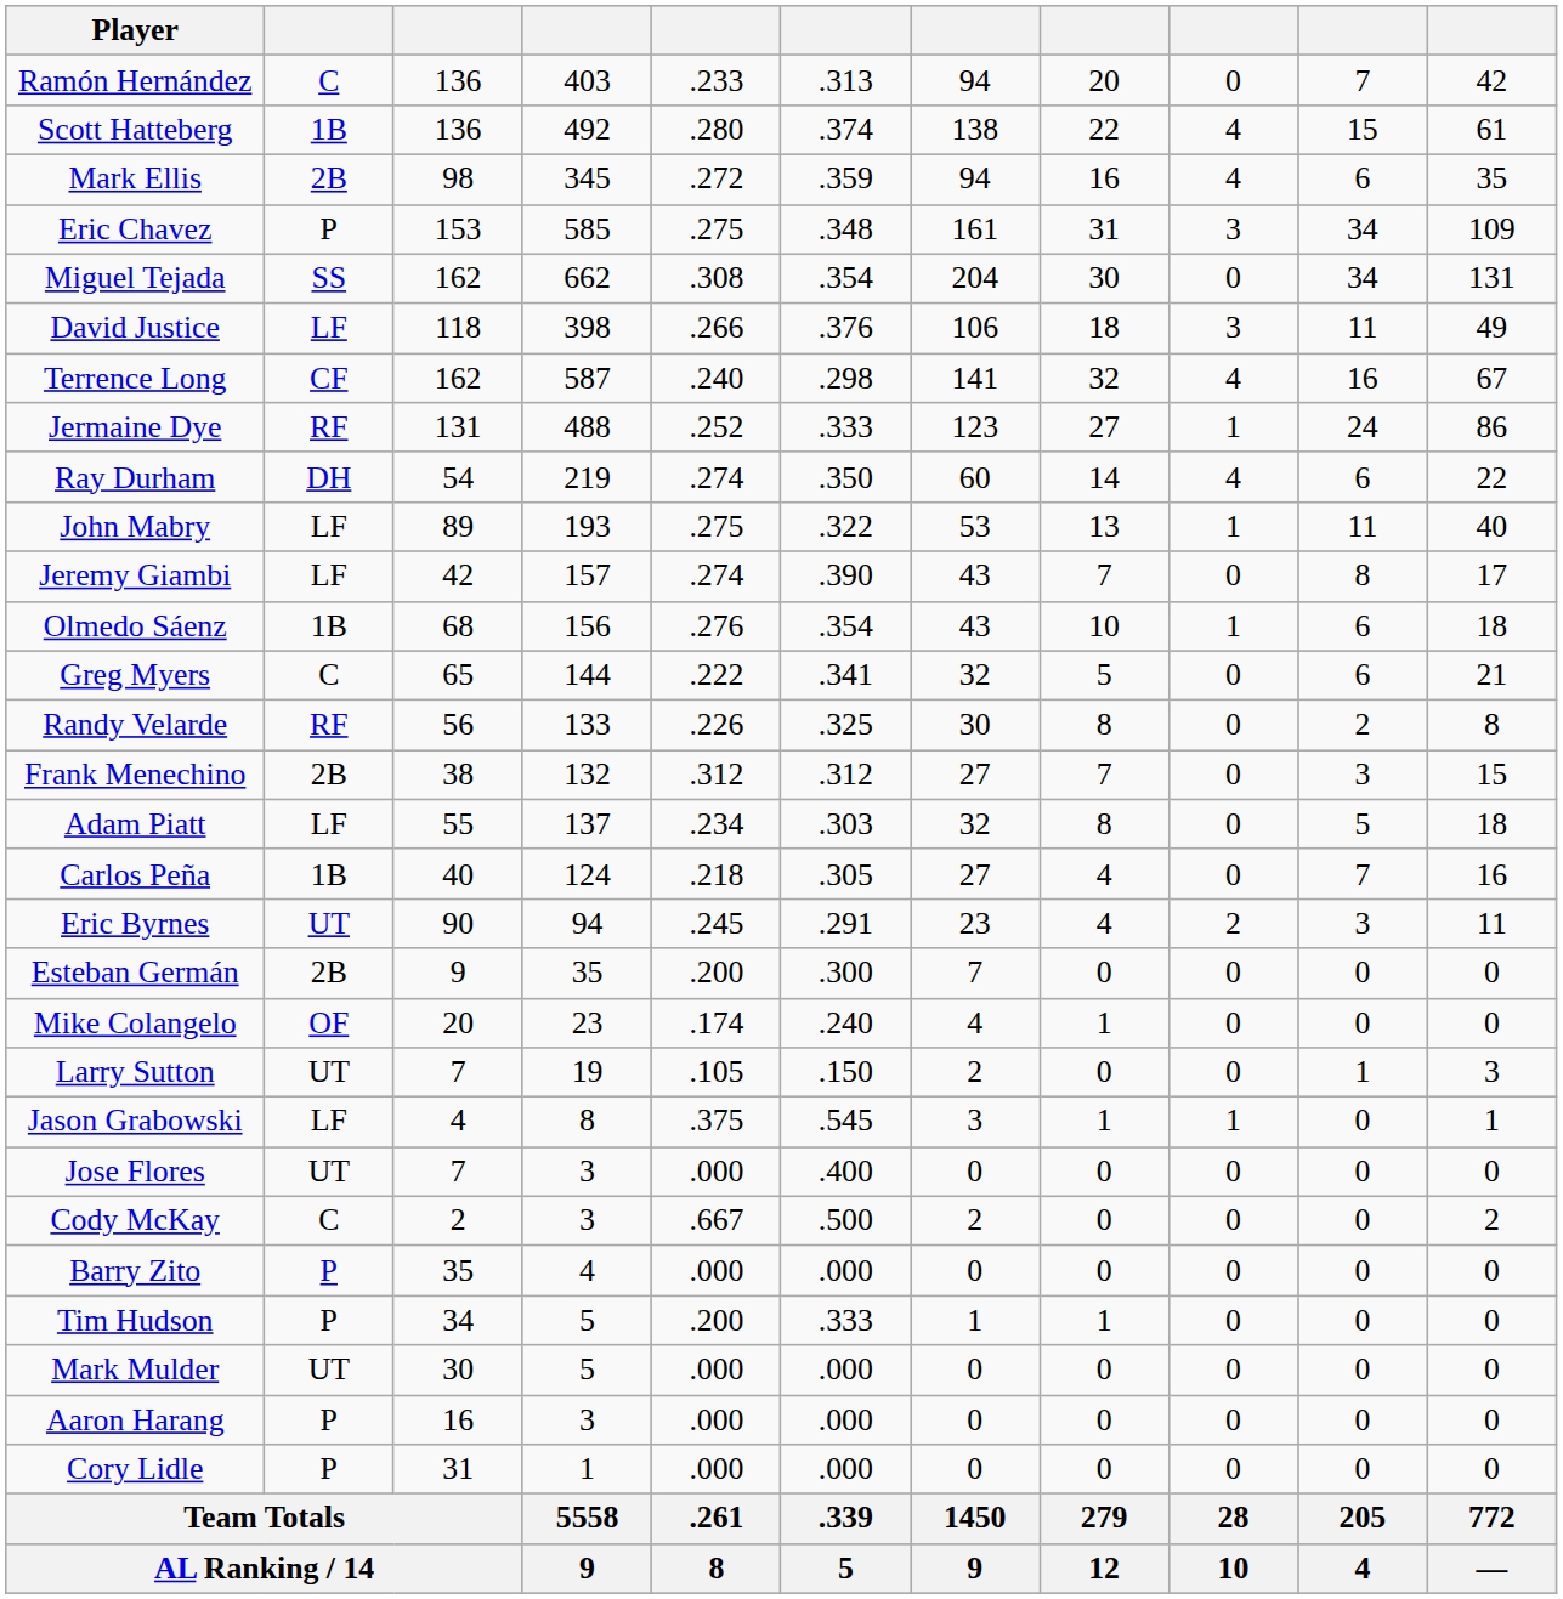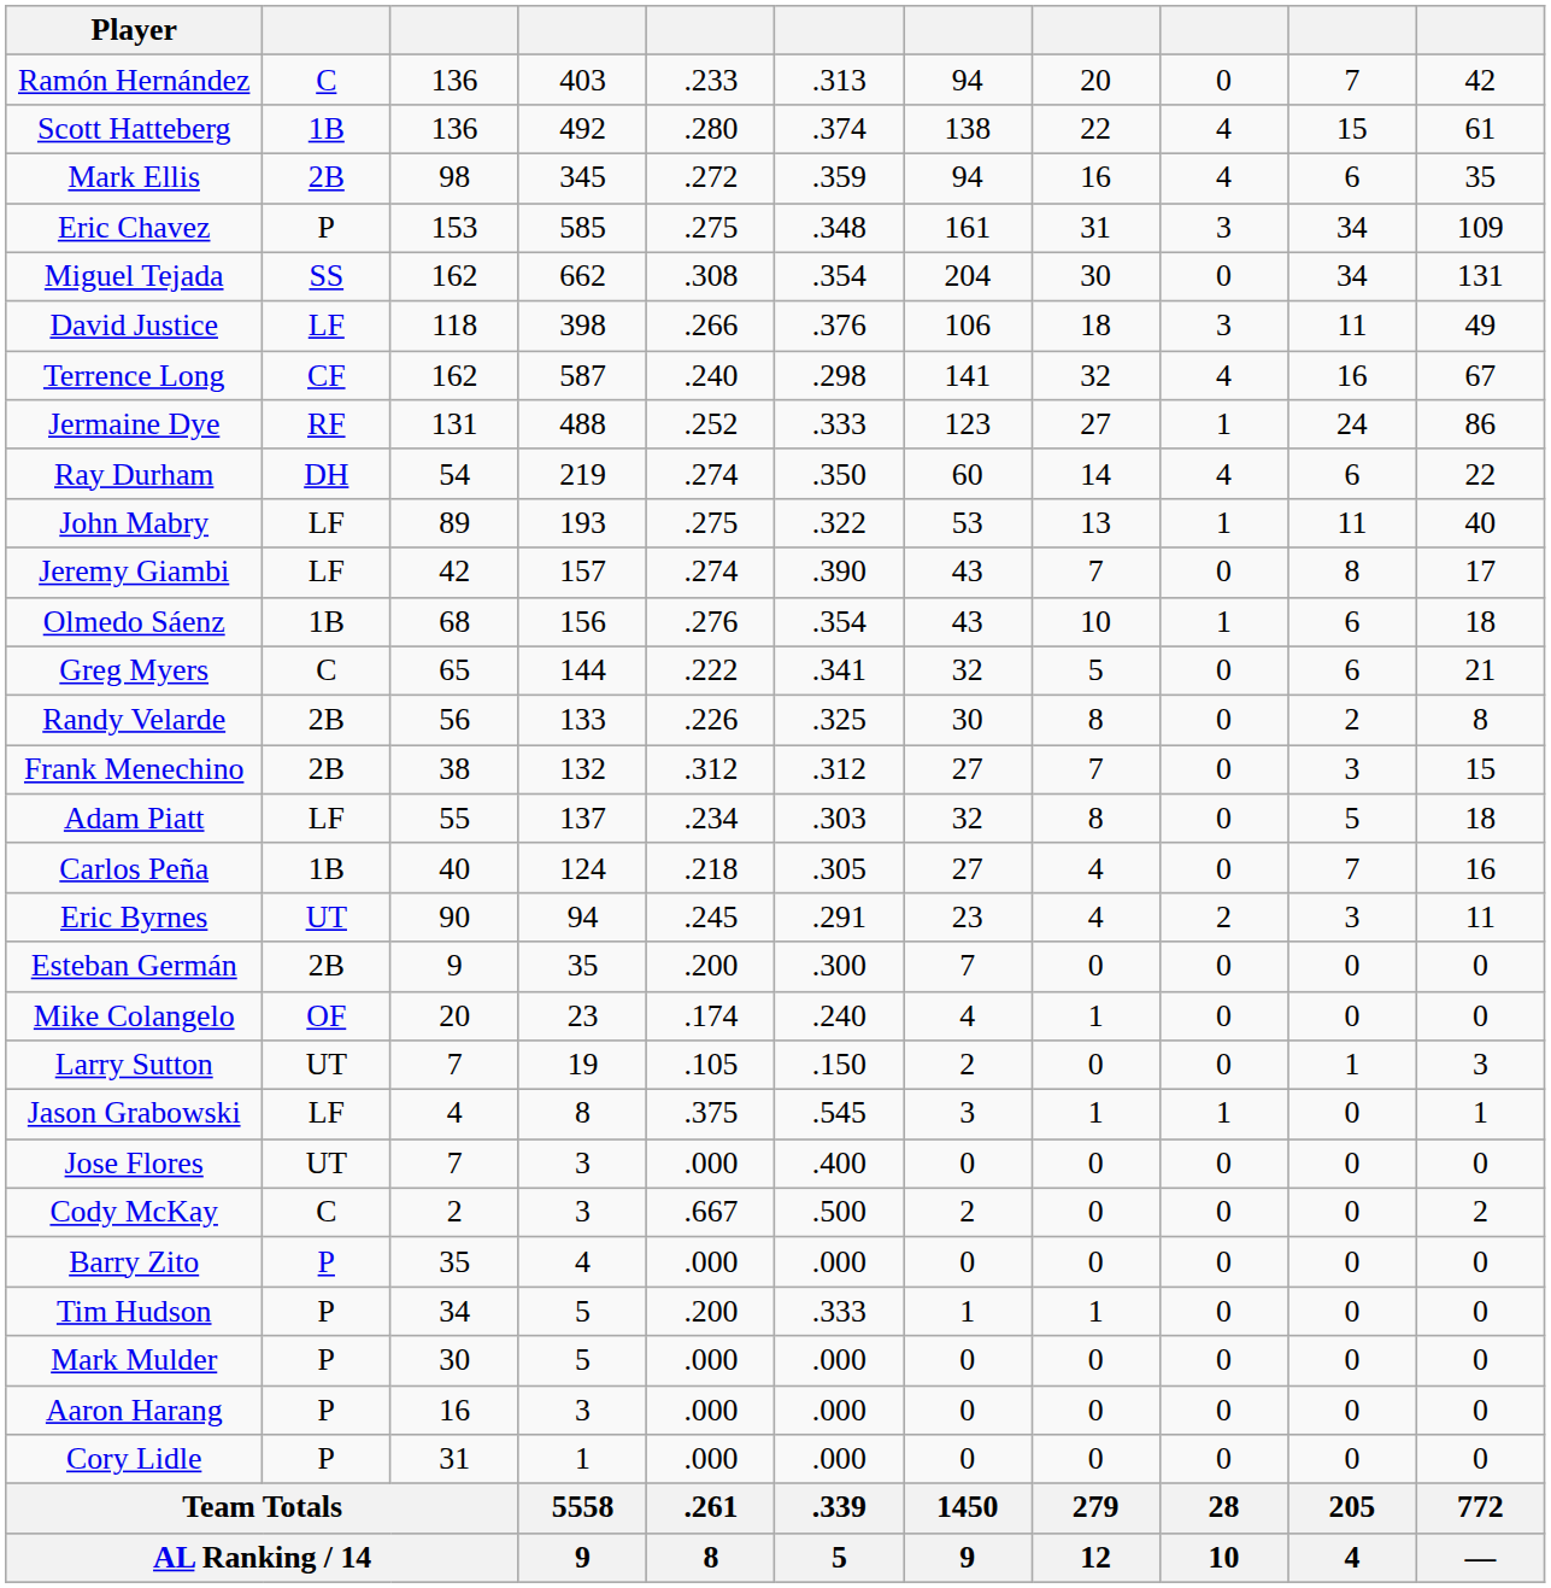Randy Velarde | column 2: RF -> 2B
Mark Mulder | column 2: UT -> P
